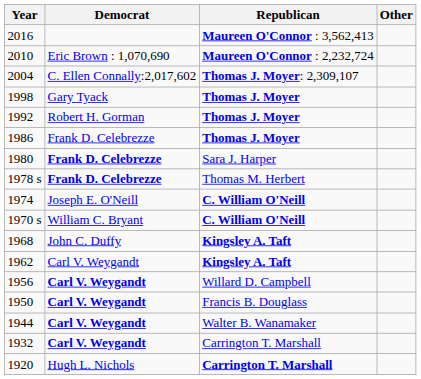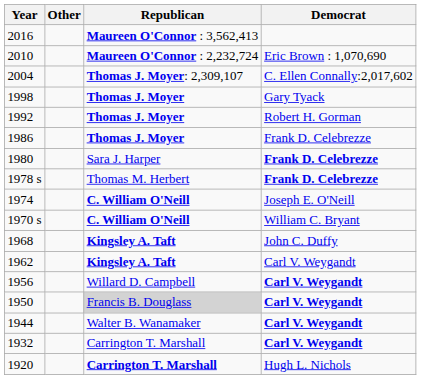columns swapped: Democrat <-> Other
1950 | Republican: no background -> lightgrey background
